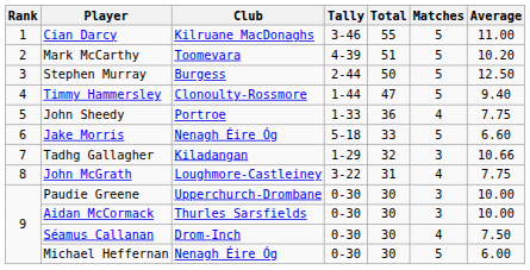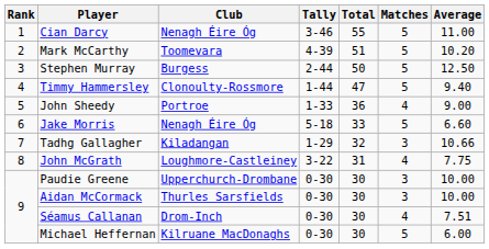Cian Darcy | Club: Kilruane MacDonaghs -> Nenagh Éire Óg
John Sheedy | Average: 7.75 -> 9.00
Séamus Callanan | Average: 7.50 -> 7.51
Michael Heffernan | Club: Nenagh Éire Óg -> Kilruane MacDonaghs
